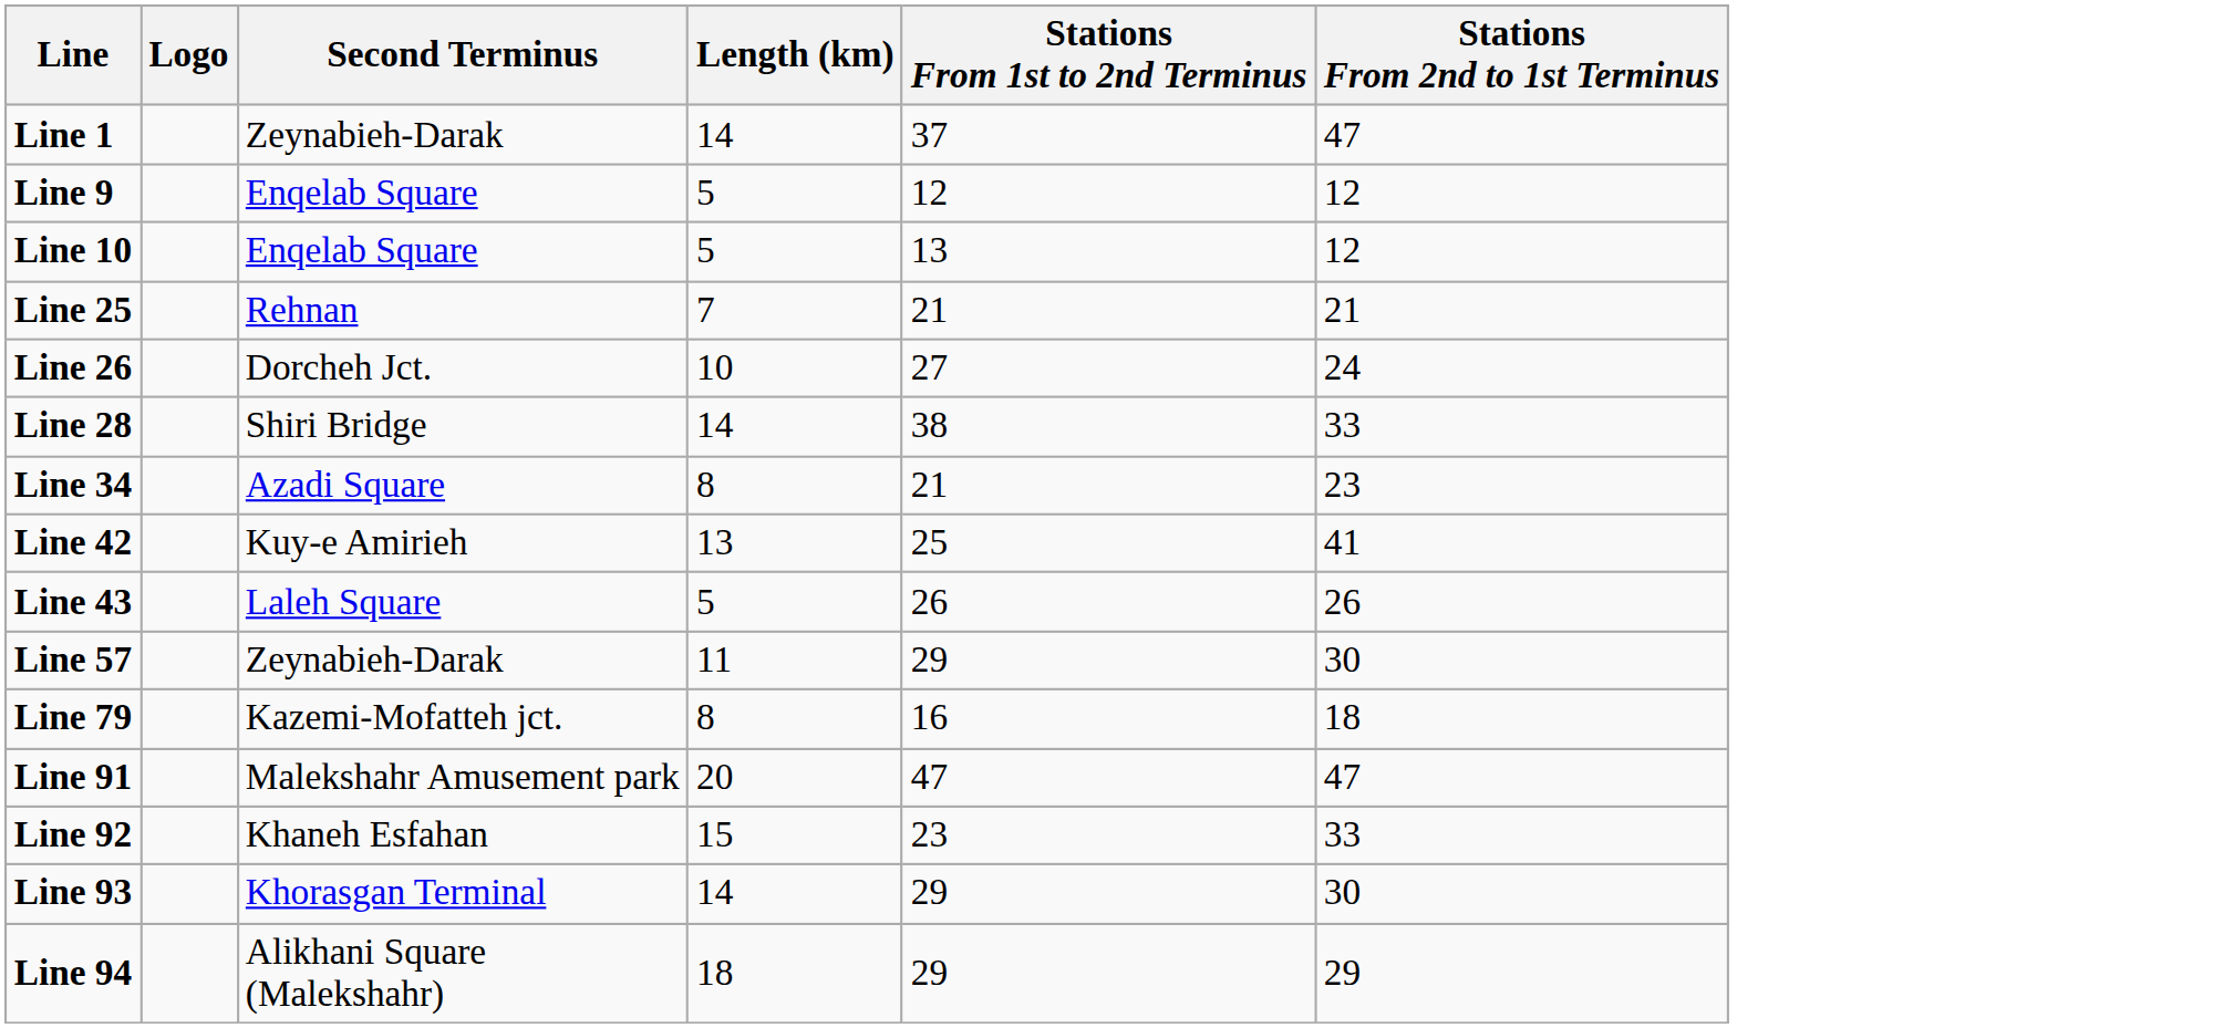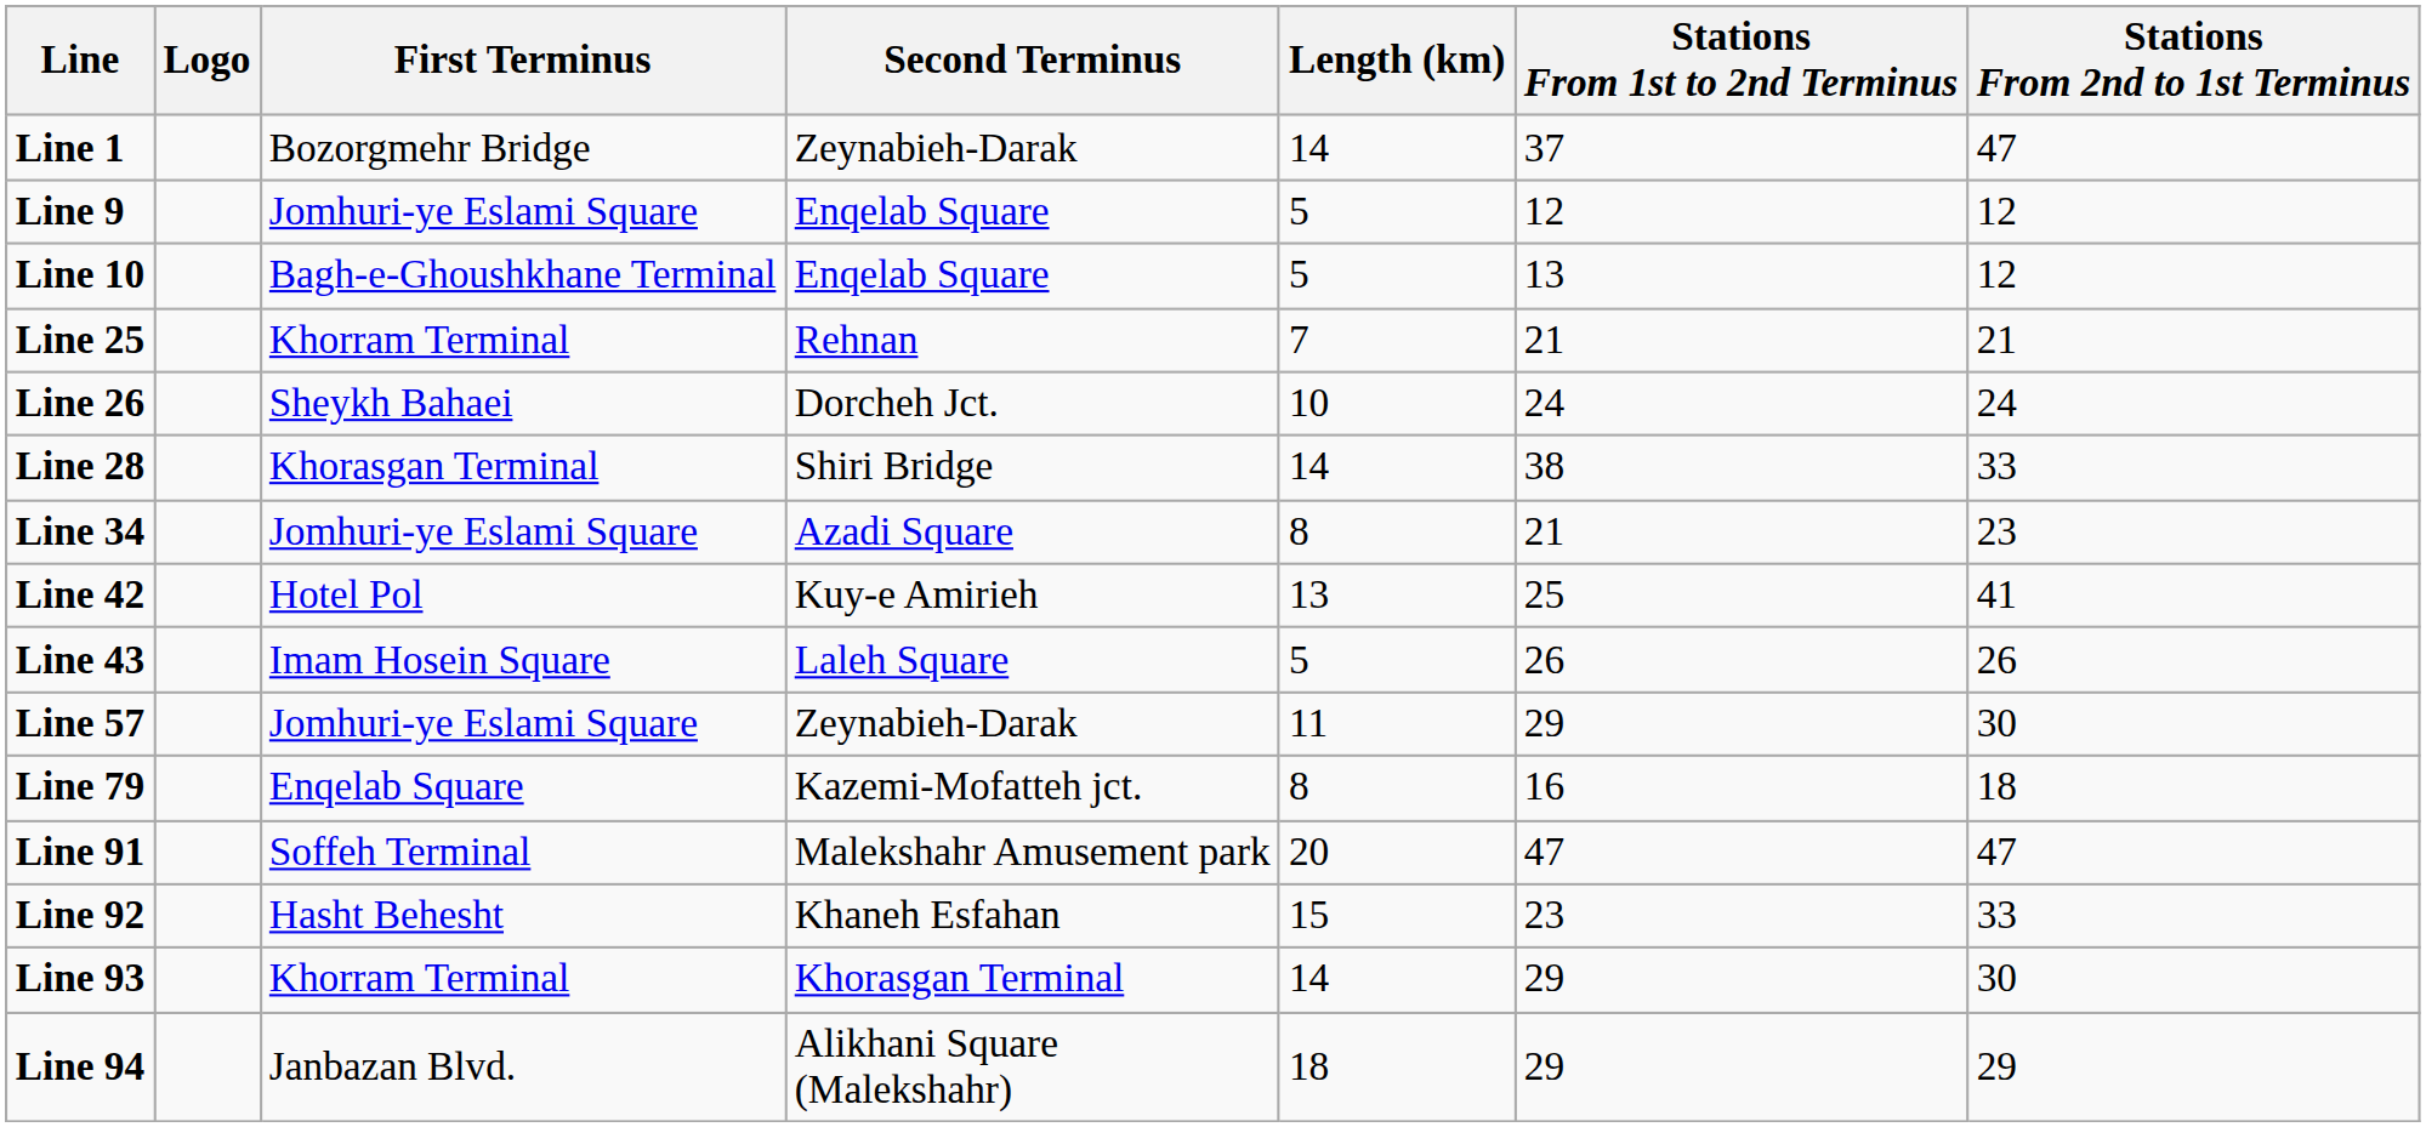+ column: First Terminus | Bozorgmehr Bridge | Jomhuri-ye Eslami Square | Bagh-e-Ghoushkhane Terminal | Khorram Terminal | Sheykh Bahaei | Khorasgan Terminal | Jomhuri-ye Eslami Square | Hotel Pol | Imam Hosein Square | Jomhuri-ye Eslami Square | Enqelab Square | Soffeh Terminal | Hasht Behesht | Khorram Terminal | Janbazan Blvd.
Line 26 | Stations From 1st to 2nd Terminus: 27 -> 24
